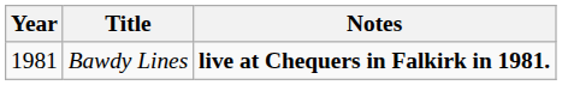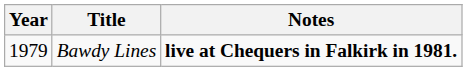Bawdy Lines | Year: 1981 -> 1979
